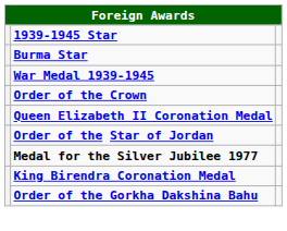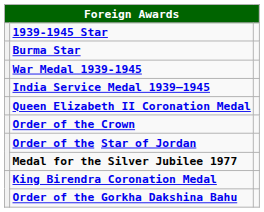+ row: India Service Medal 1939–1945
rows swapped: Queen Elizabeth II Coronation Medal <-> Order of the Crown
